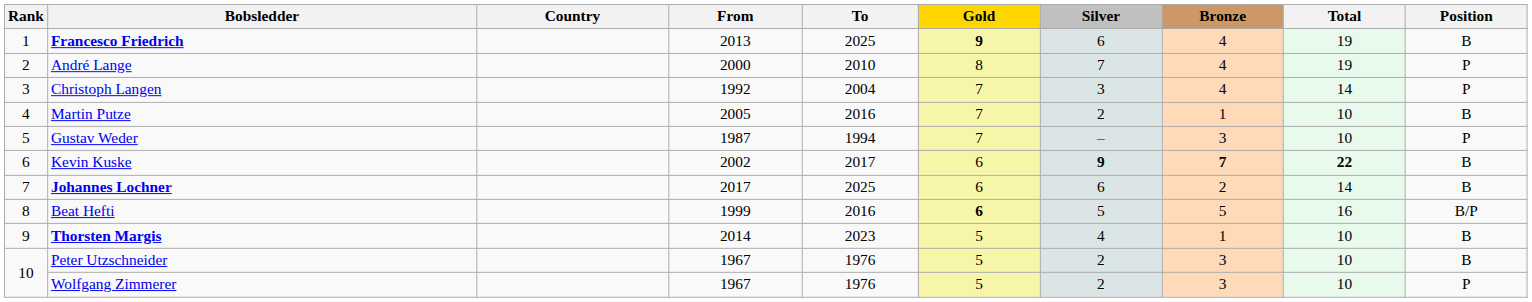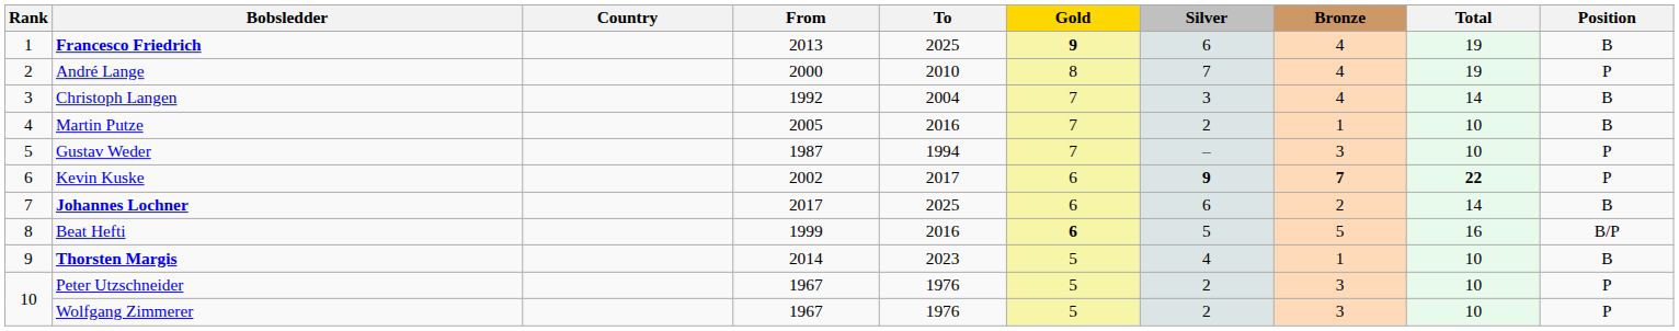Christoph Langen | Position: P -> B
Kevin Kuske | Position: B -> P
Peter Utzschneider | Position: B -> P
